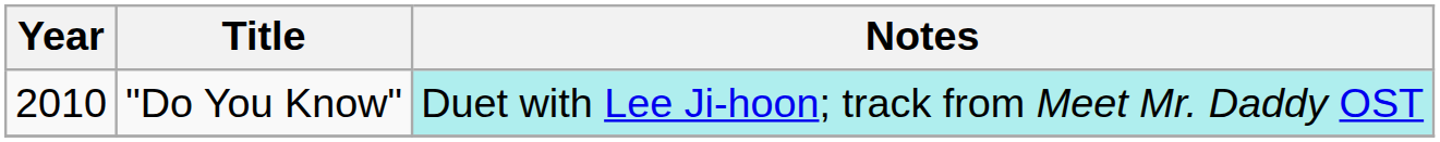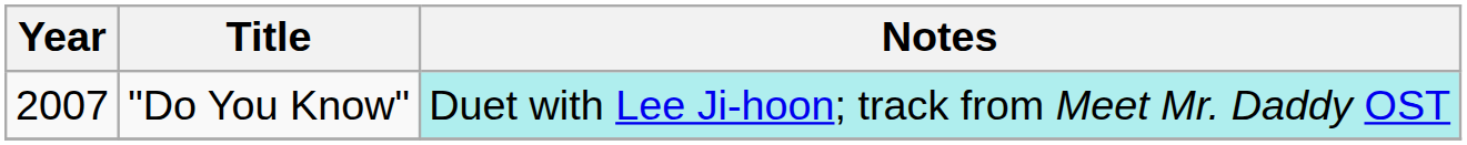"Do You Know" | Year: 2010 -> 2007
